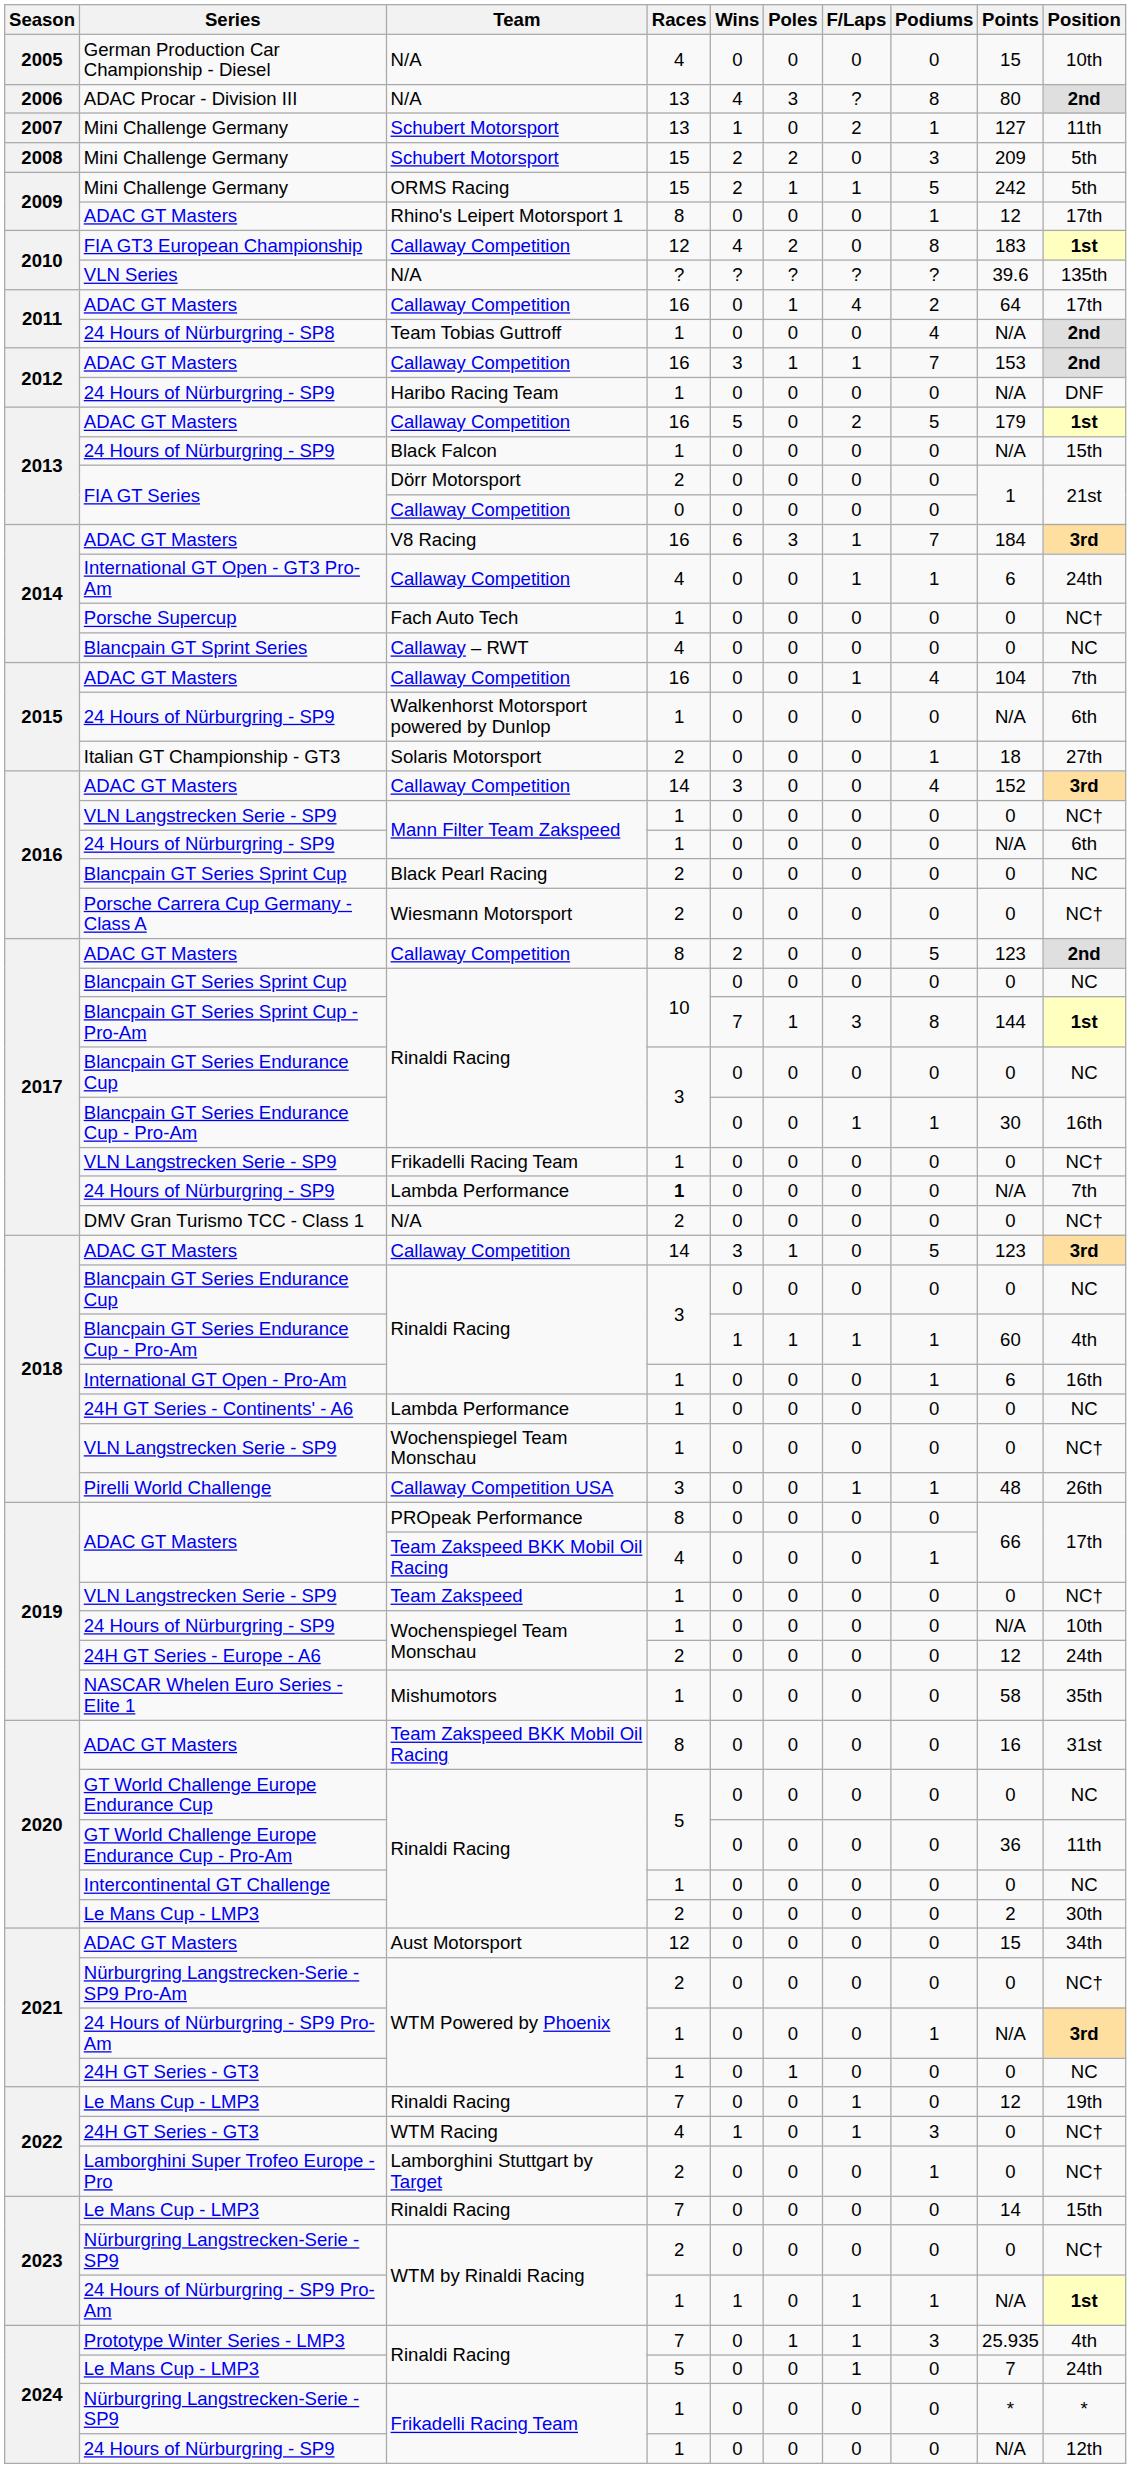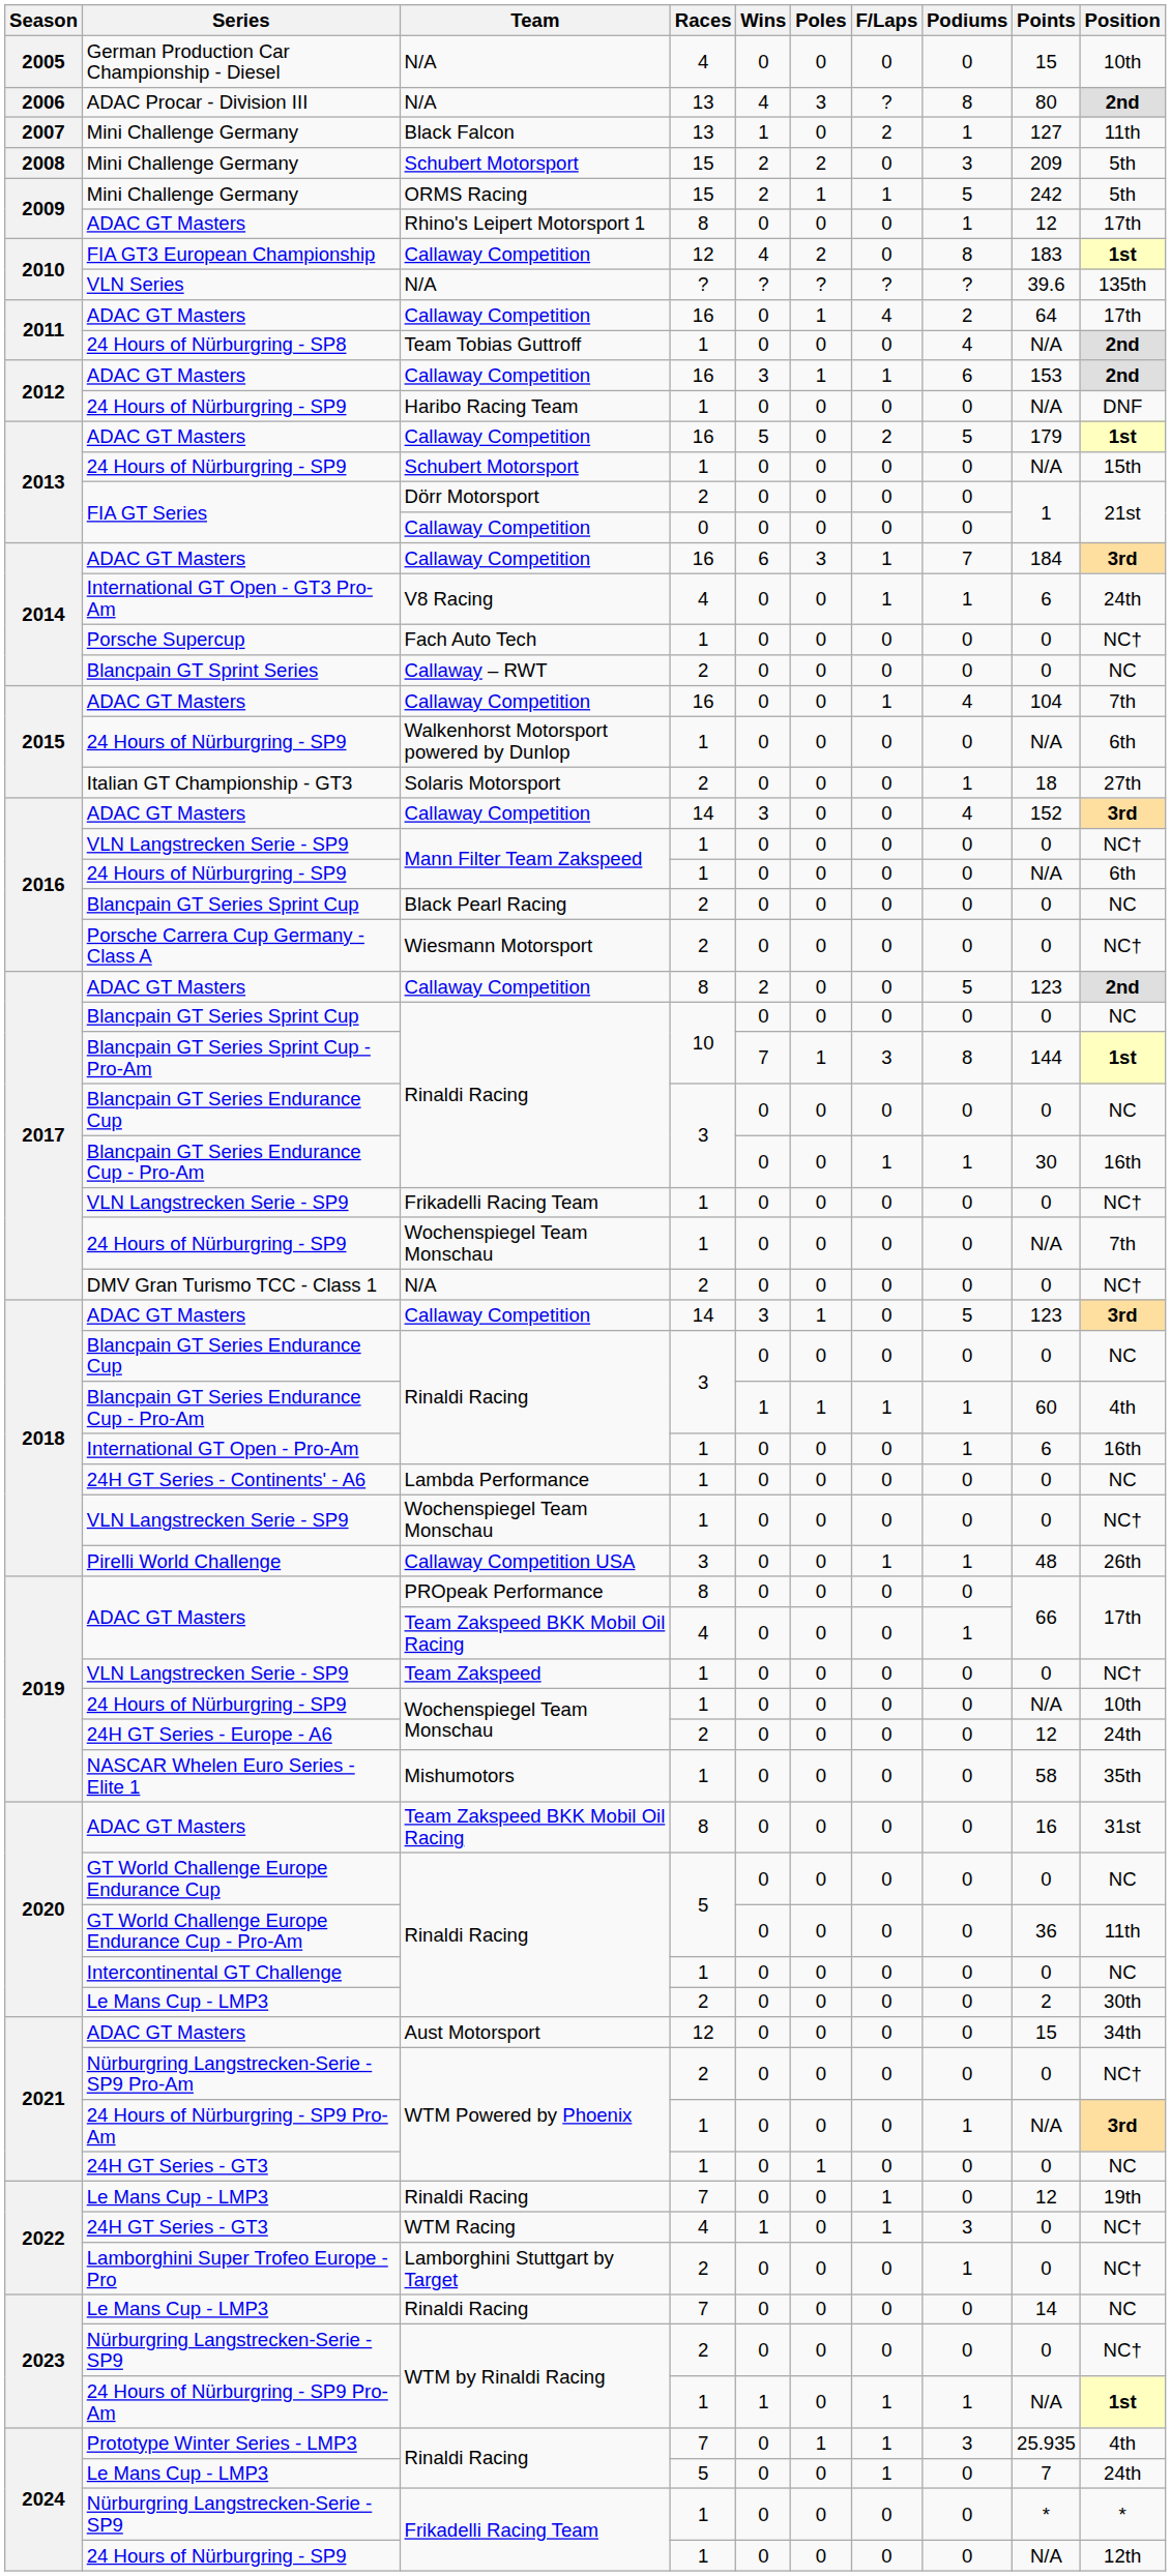2007 / Mini Challenge Germany | Team: Schubert Motorsport -> Black Falcon
2012 / ADAC GT Masters | Podiums: 7 -> 6
2013 / 24 Hours of Nürburgring - SP9 | Team: Black Falcon -> Schubert Motorsport
2014 / ADAC GT Masters | Team: V8 Racing -> Callaway Competition
International GT Open - GT3 Pro-Am | Team: Callaway Competition -> V8 Racing
Blancpain GT Sprint Series | Races: 4 -> 2
2017 / 24 Hours of Nürburgring - SP9 | Team: Lambda Performance -> Wochenspiegel Team Monschau
2017 / 24 Hours of Nürburgring - SP9 | Races: bold -> normal
2023 / Le Mans Cup - LMP3 | Position: 15th -> NC
